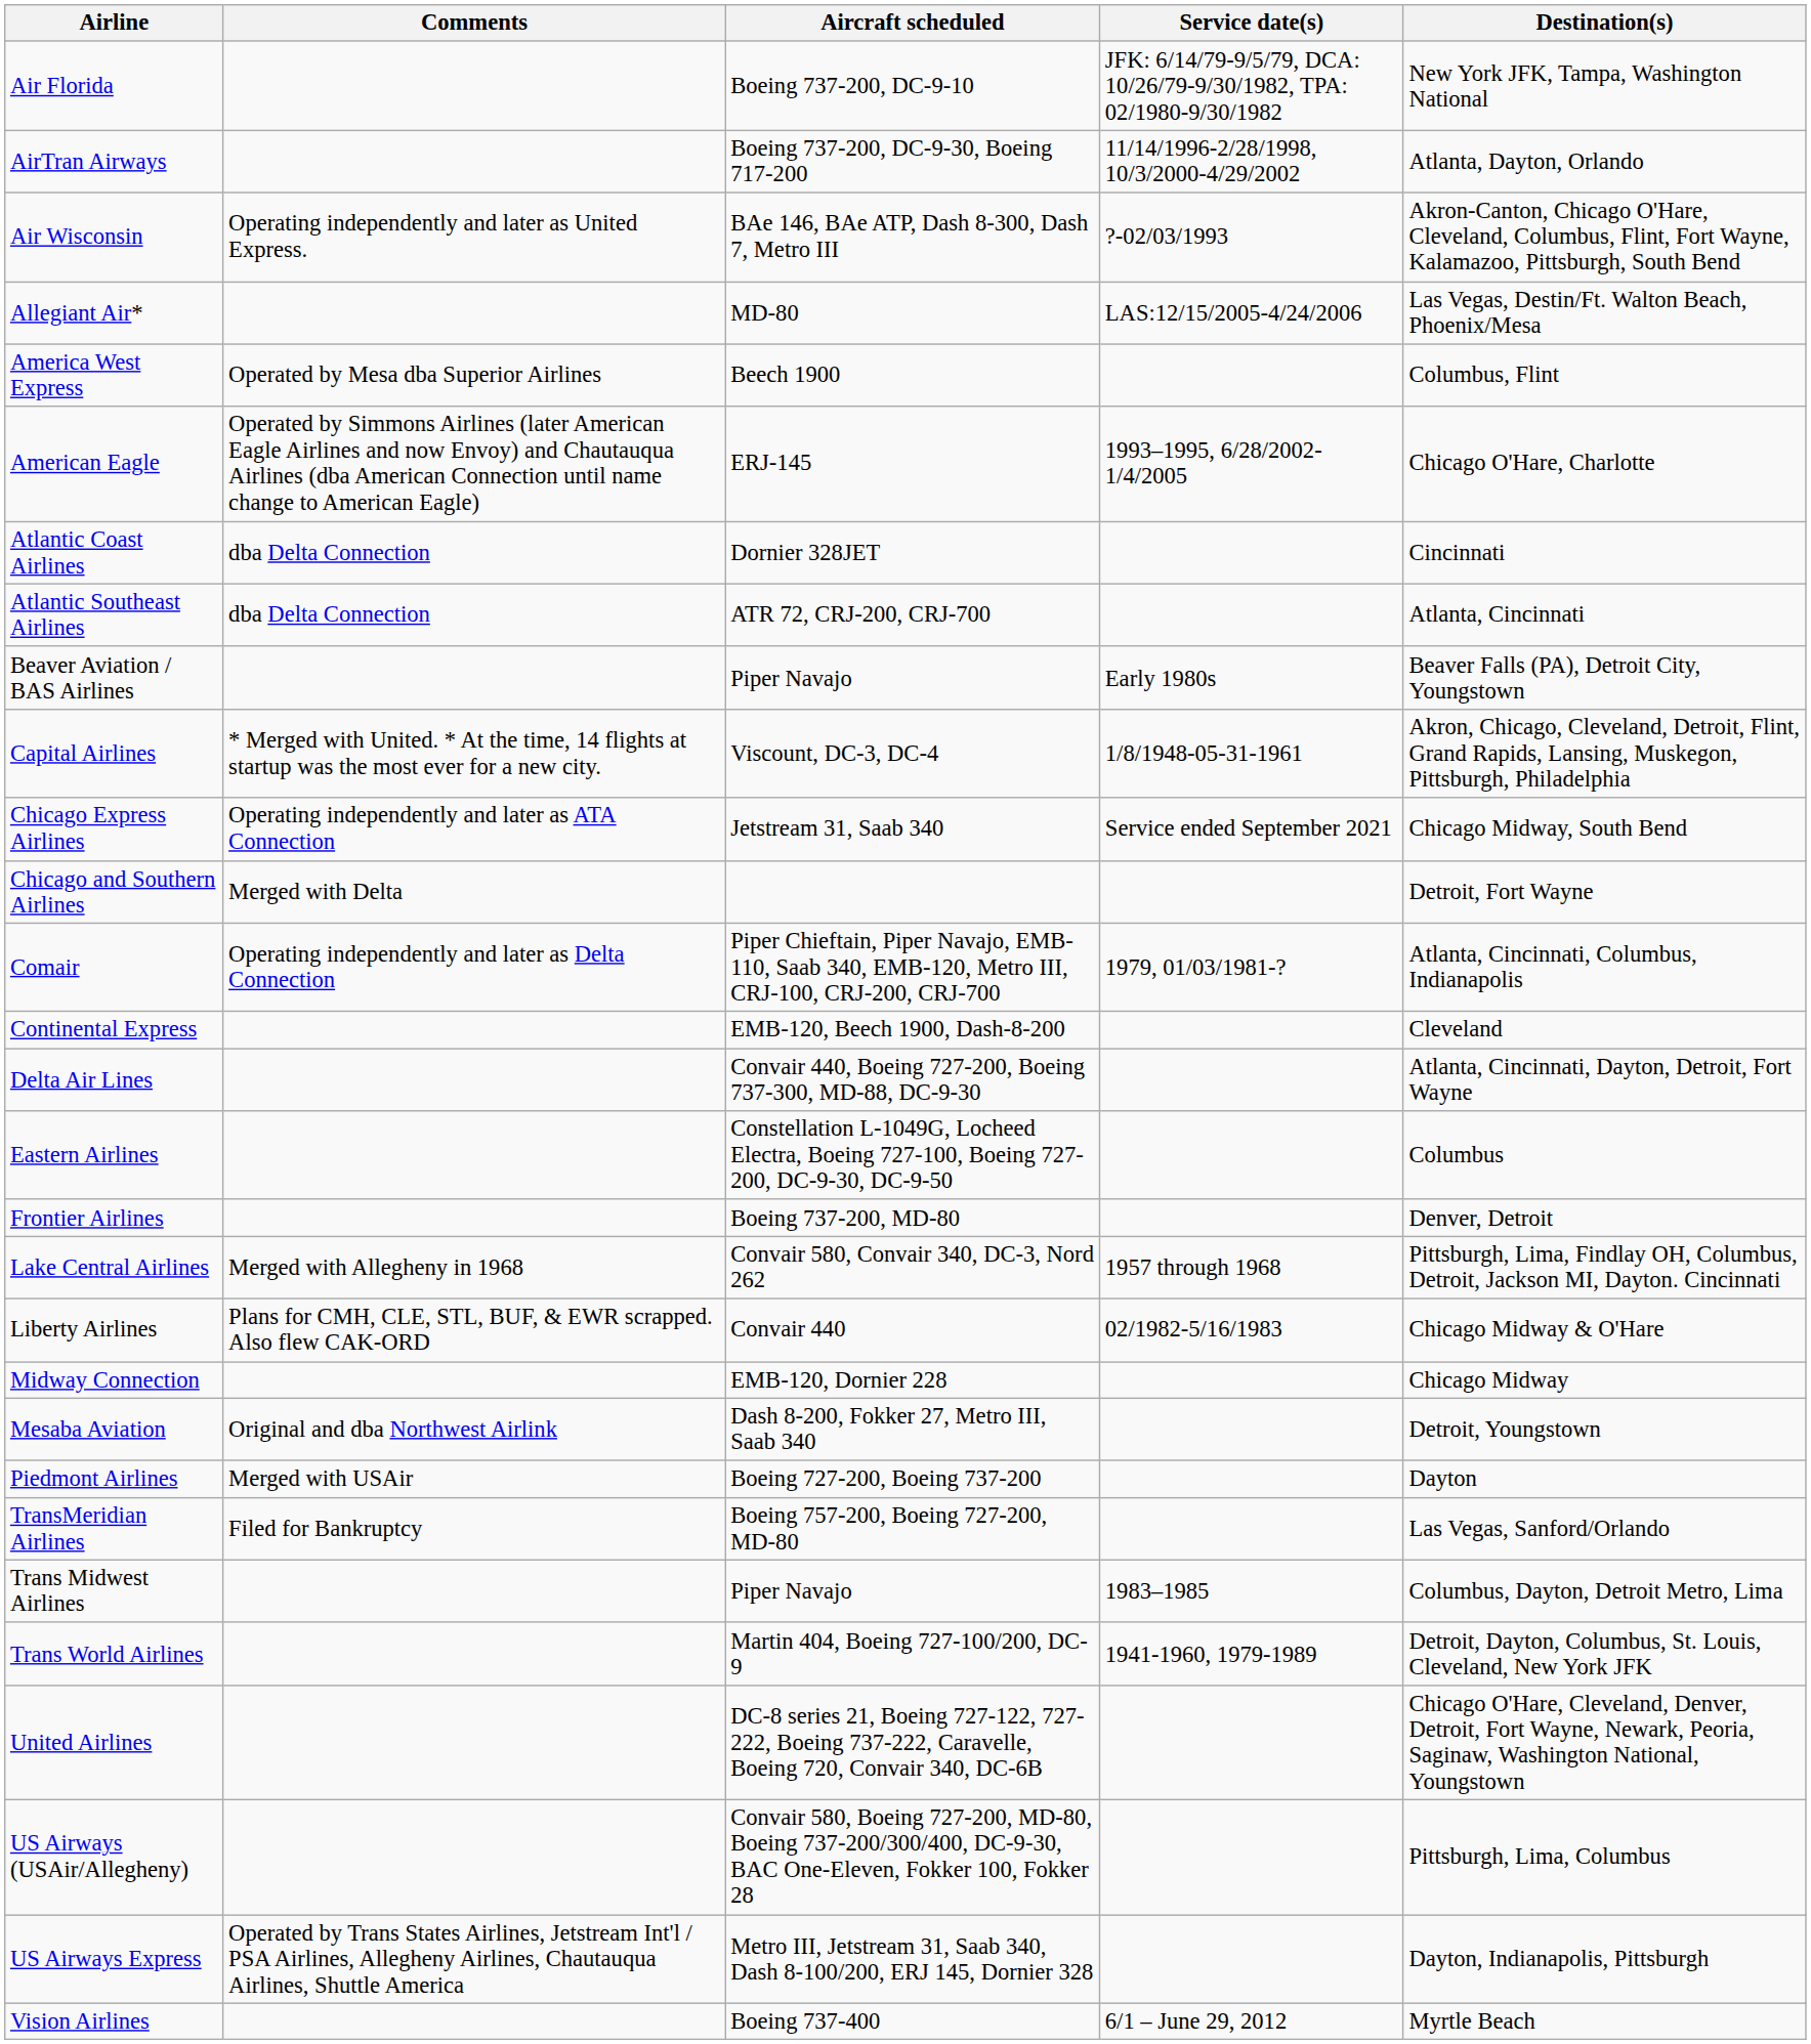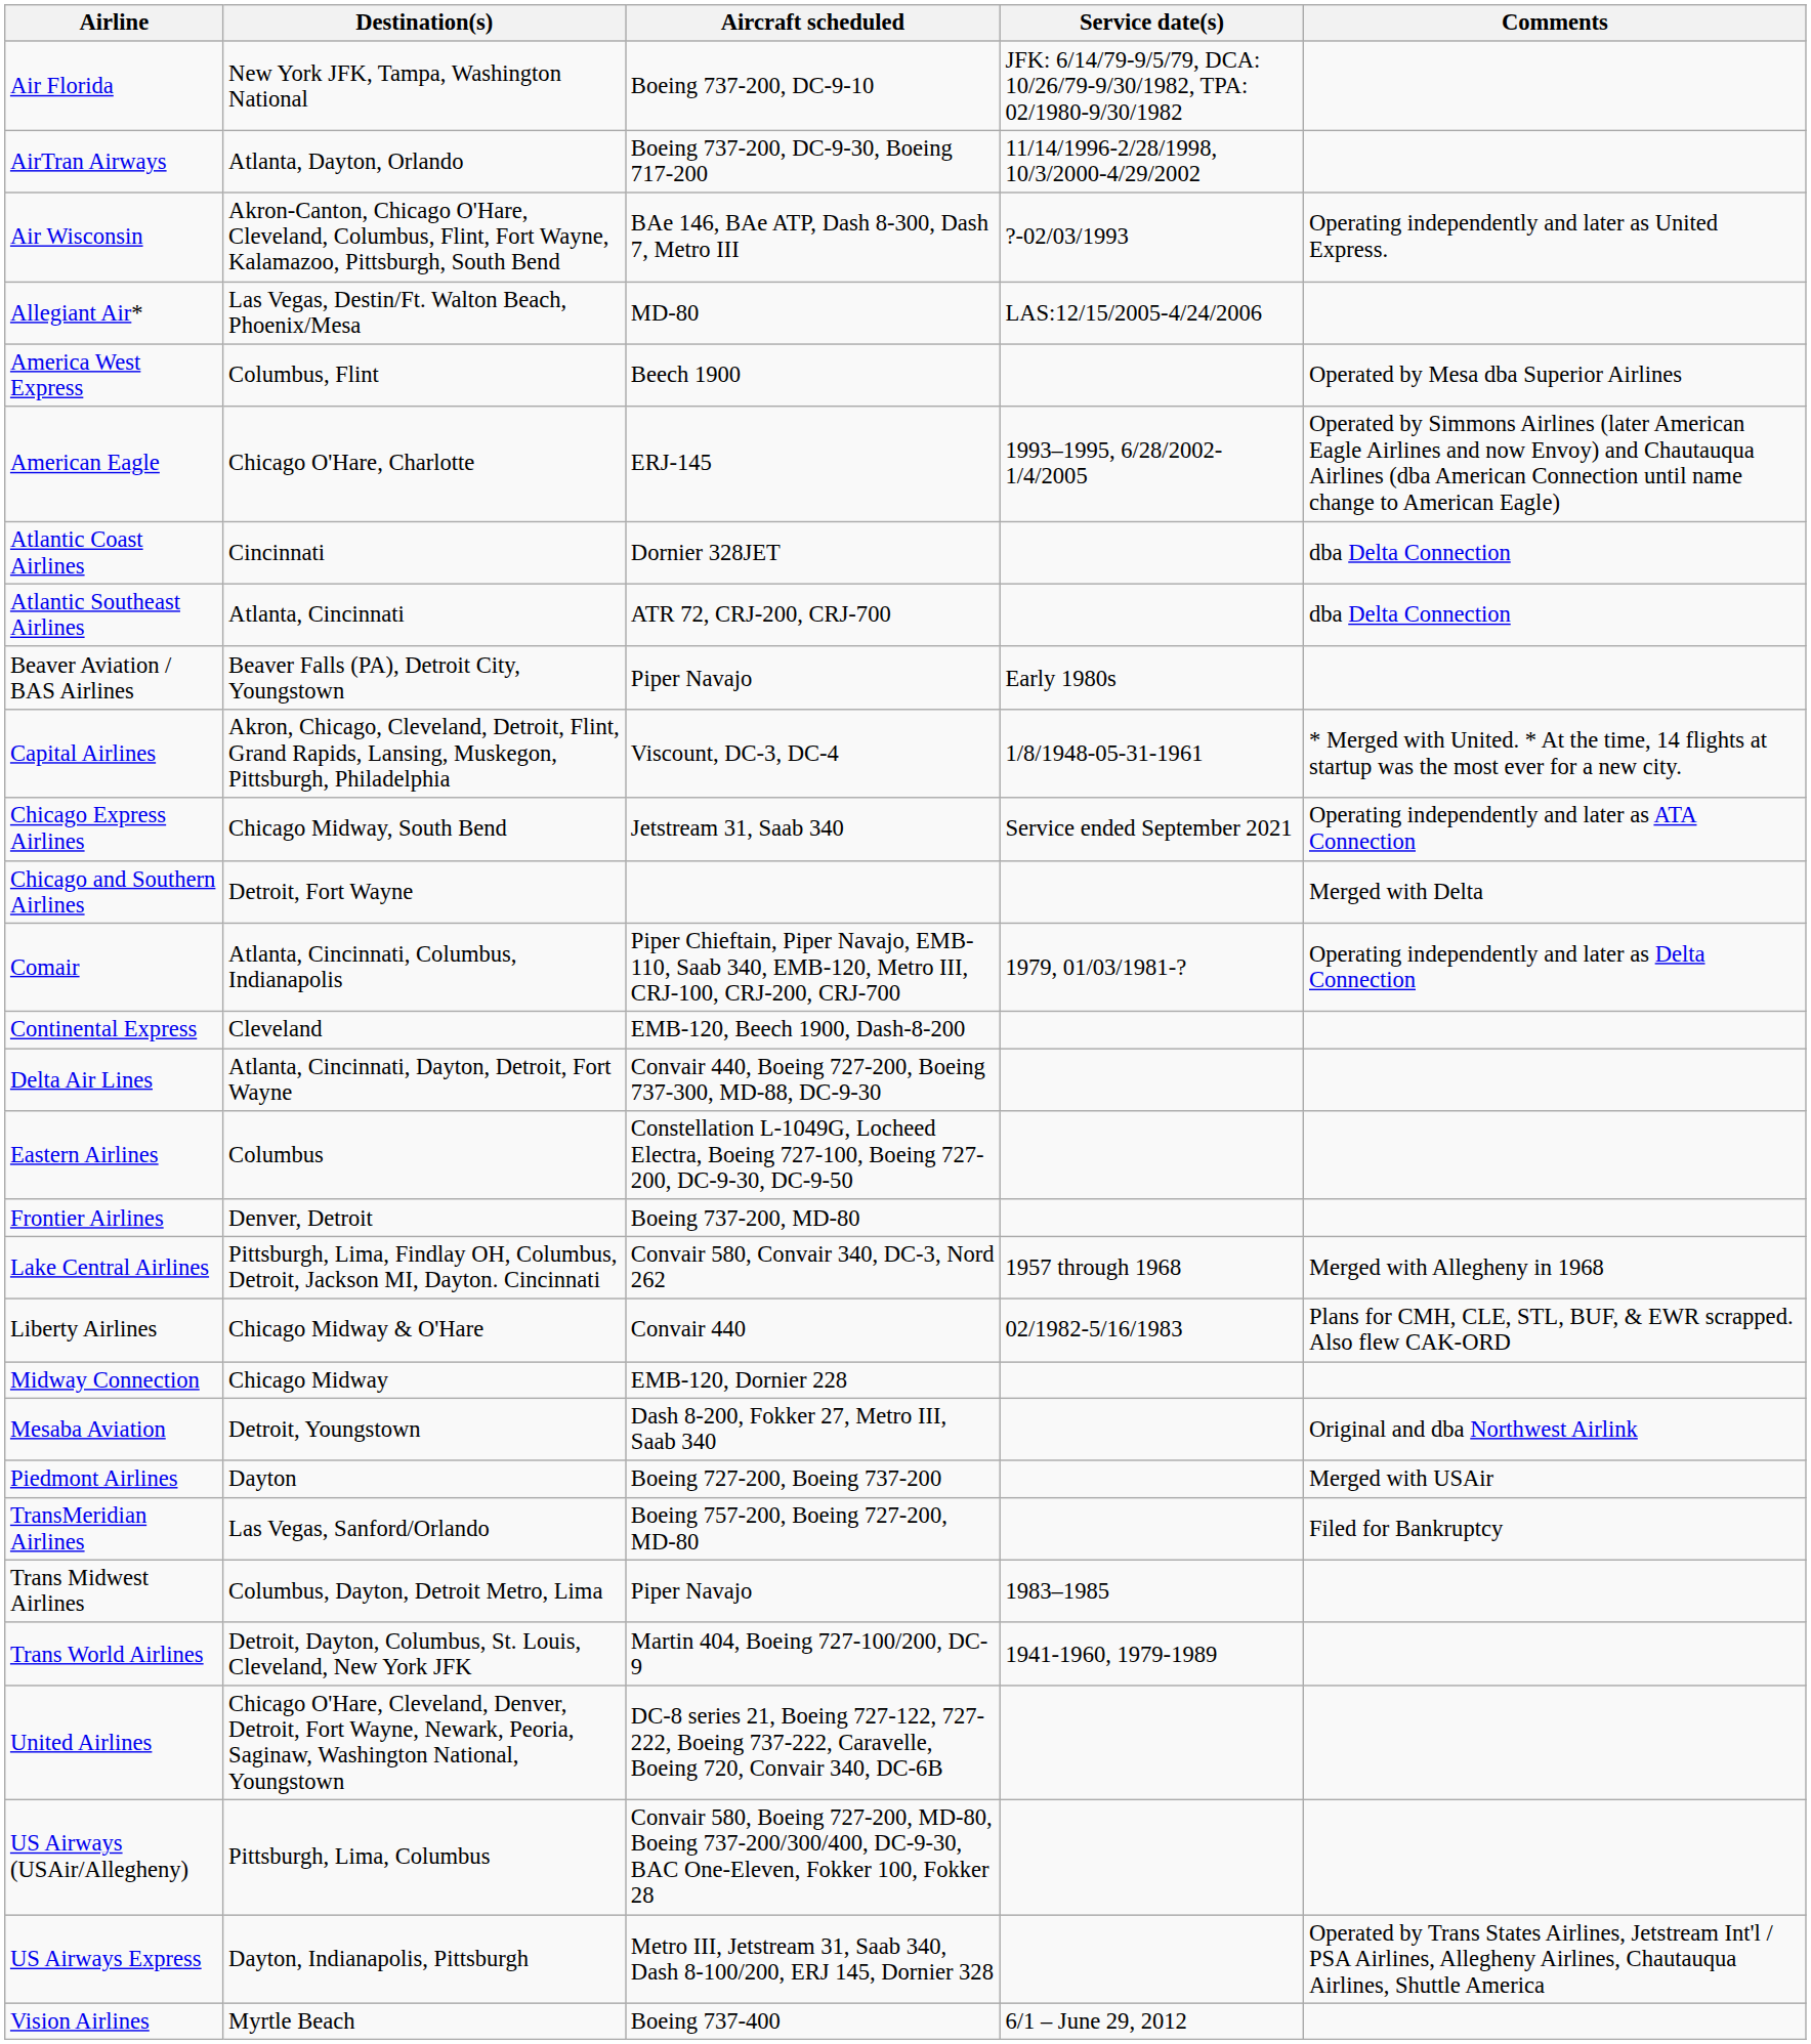columns swapped: Destination(s) <-> Comments
